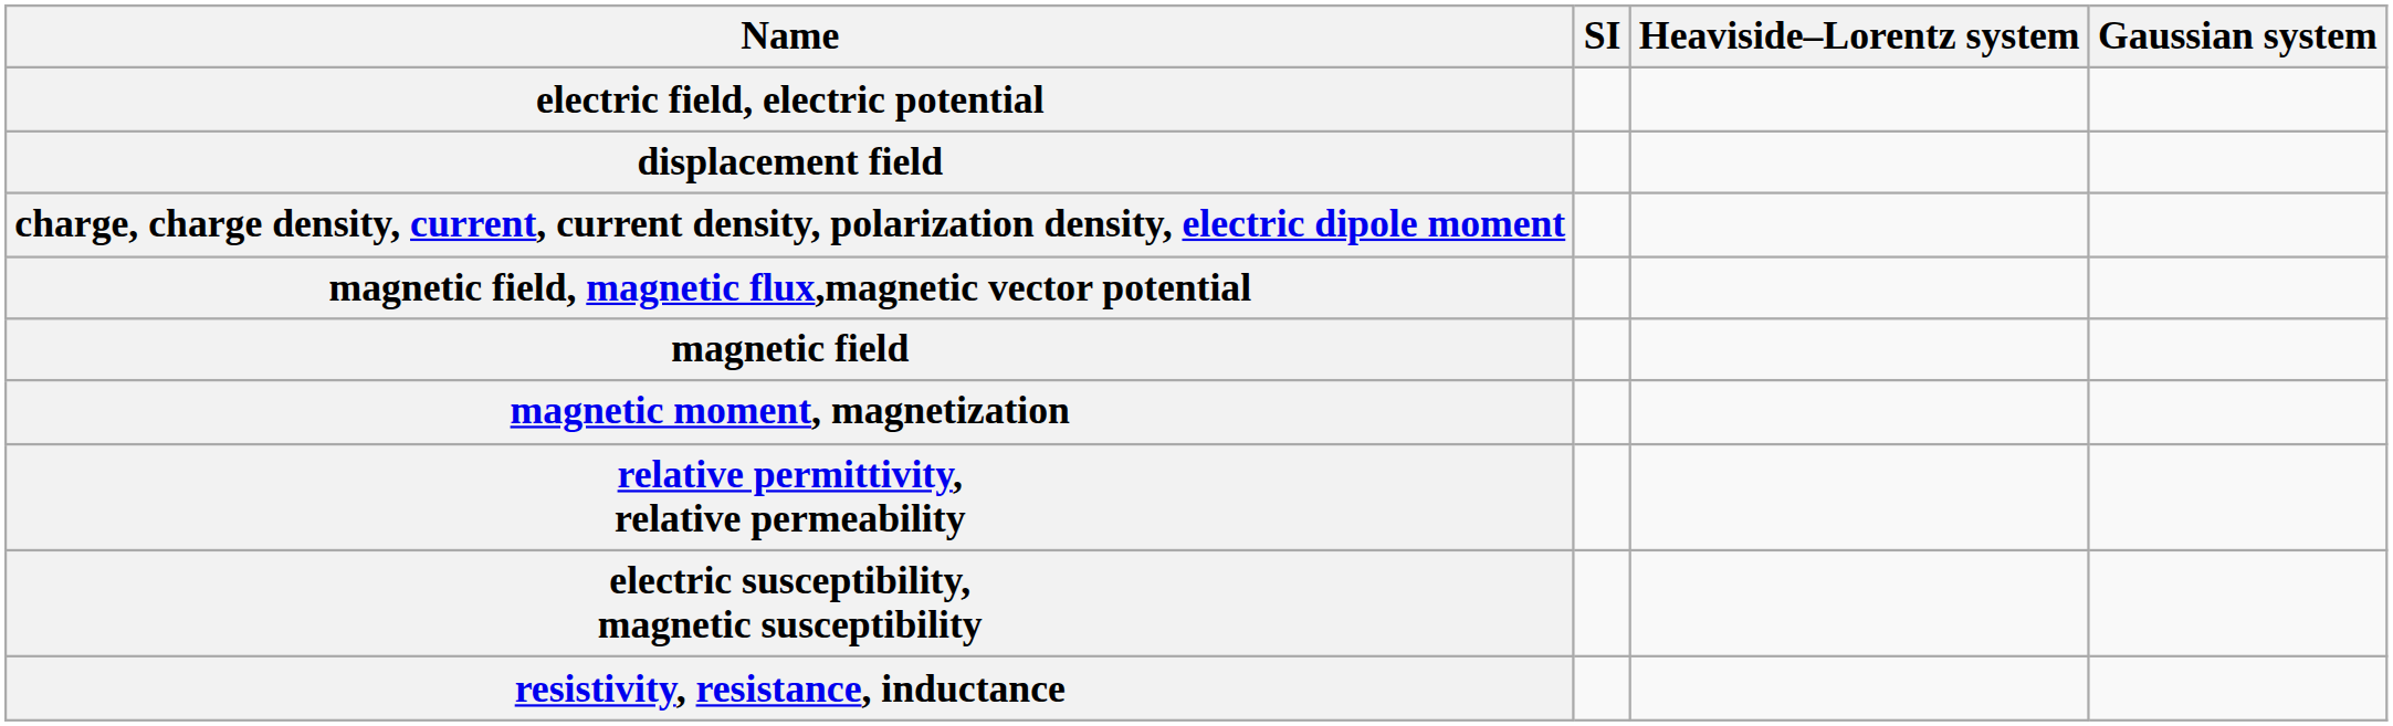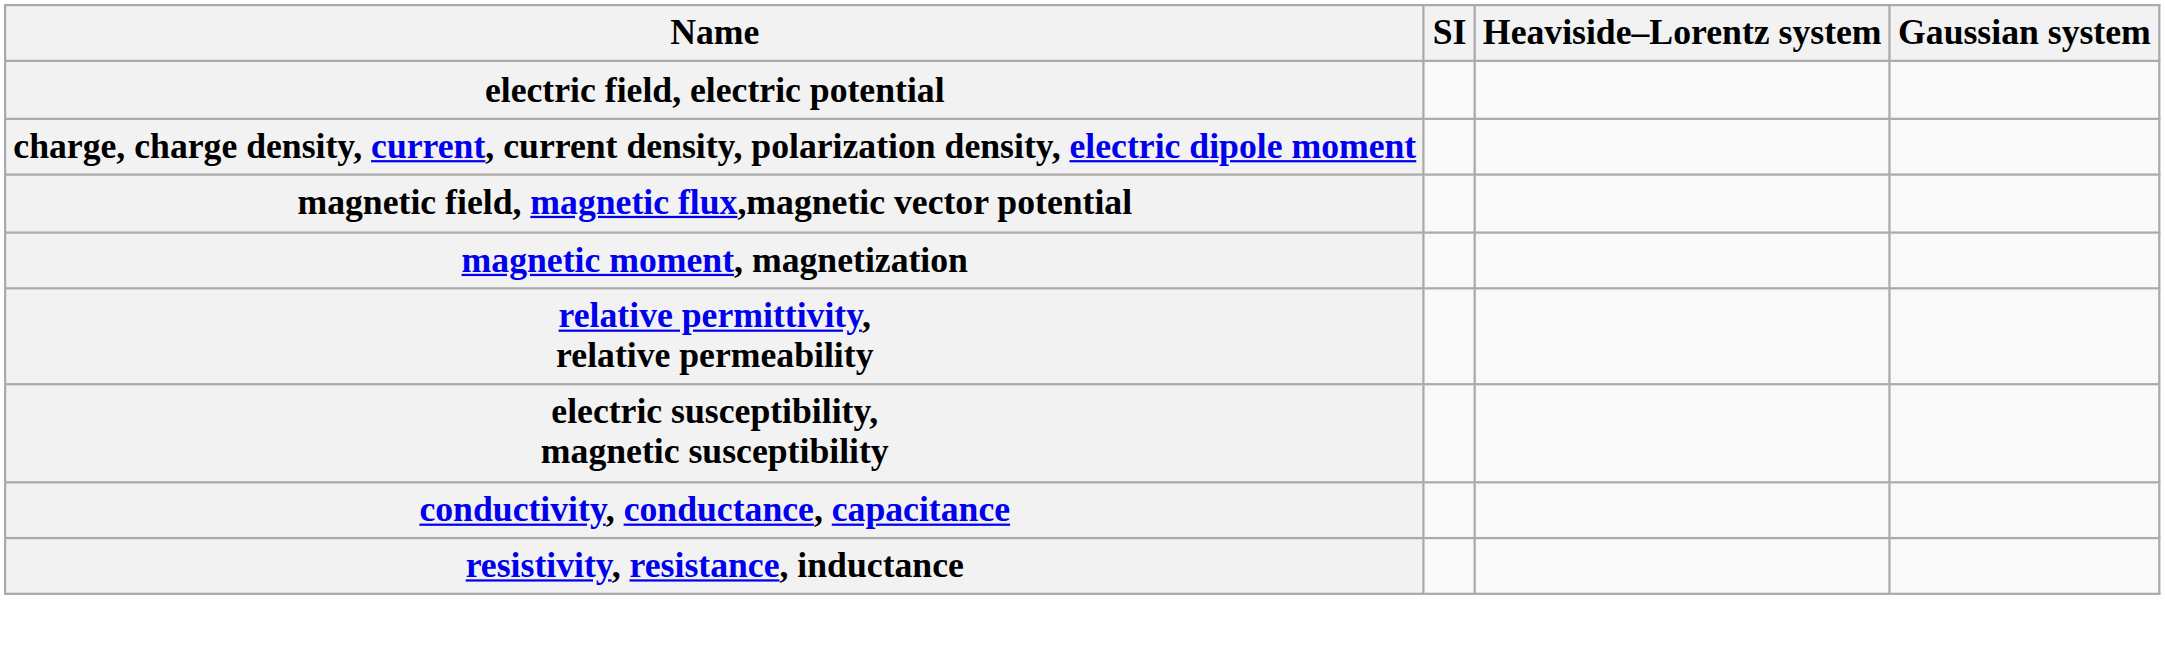- row: displacement field
- row: magnetic field
+ row: conductivity, conductance, capacitance
